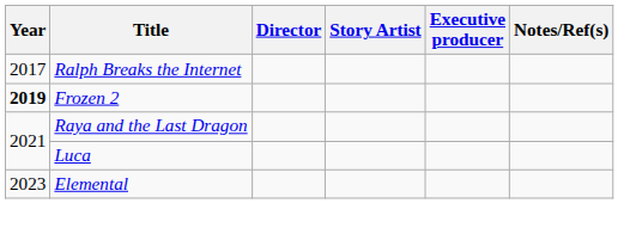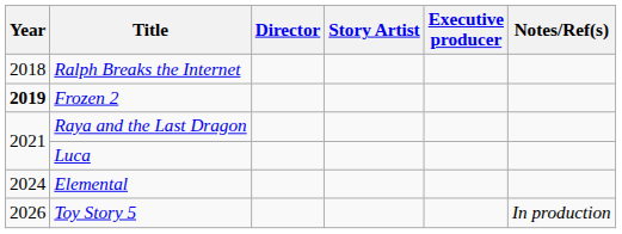Ralph Breaks the Internet | Year: 2017 -> 2018
Elemental | Year: 2023 -> 2024
+ row: 2026 | Toy Story 5 | In production
